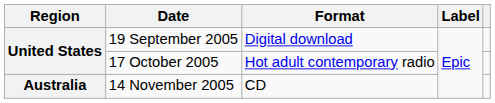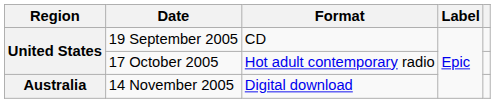19 September 2005 | Format: Digital download -> CD
14 November 2005 | Format: CD -> Digital download
